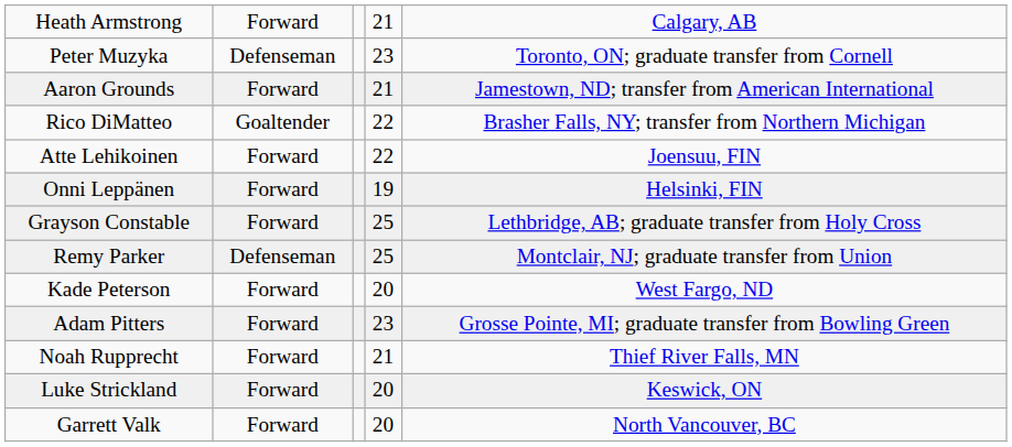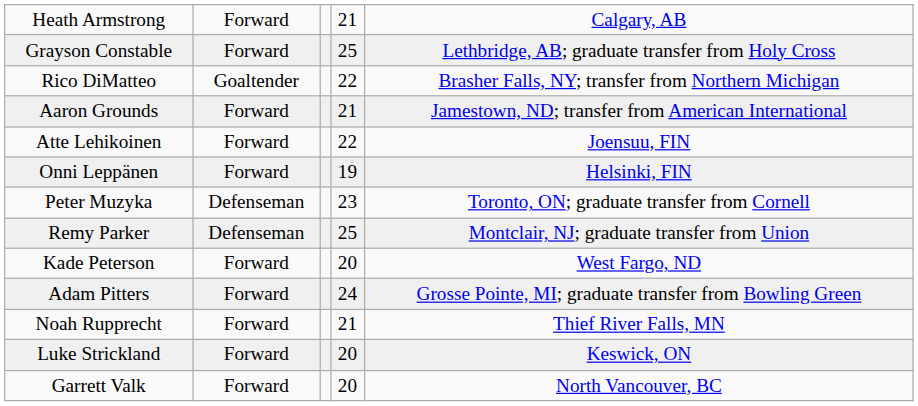rows swapped: Grayson Constable <-> Peter Muzyka
rows swapped: Rico DiMatteo <-> Aaron Grounds
Adam Pitters | column 4: 23 -> 24
